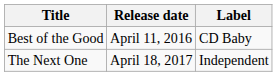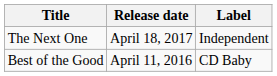rows swapped: Best of the Good <-> The Next One
